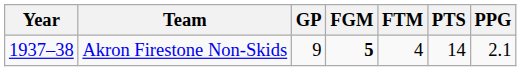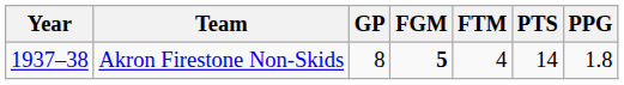Akron Firestone Non-Skids | GP: 9 -> 8
Akron Firestone Non-Skids | PPG: 2.1 -> 1.8
